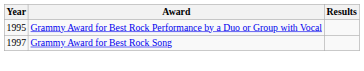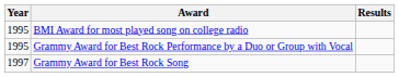+ row: 1995 | BMI Award for most played song on college radio
